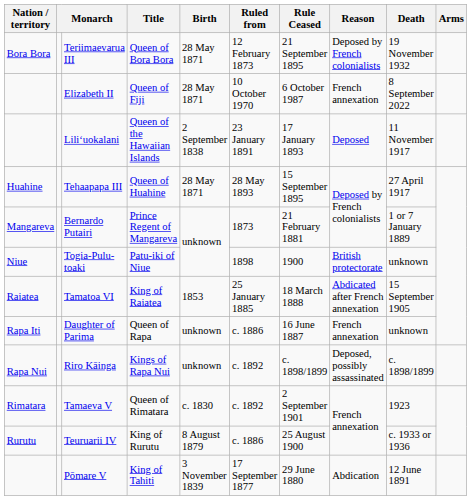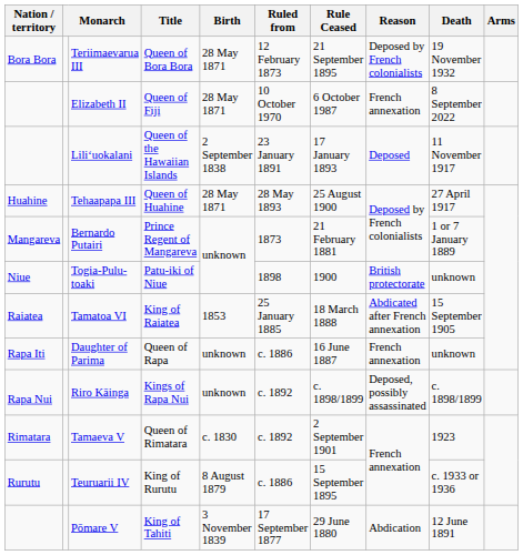Tehaapapa III | Rule Ceased: 15 September 1895 -> 25 August 1900
Teuruarii IV | Rule Ceased: 25 August 1900 -> 15 September 1895
